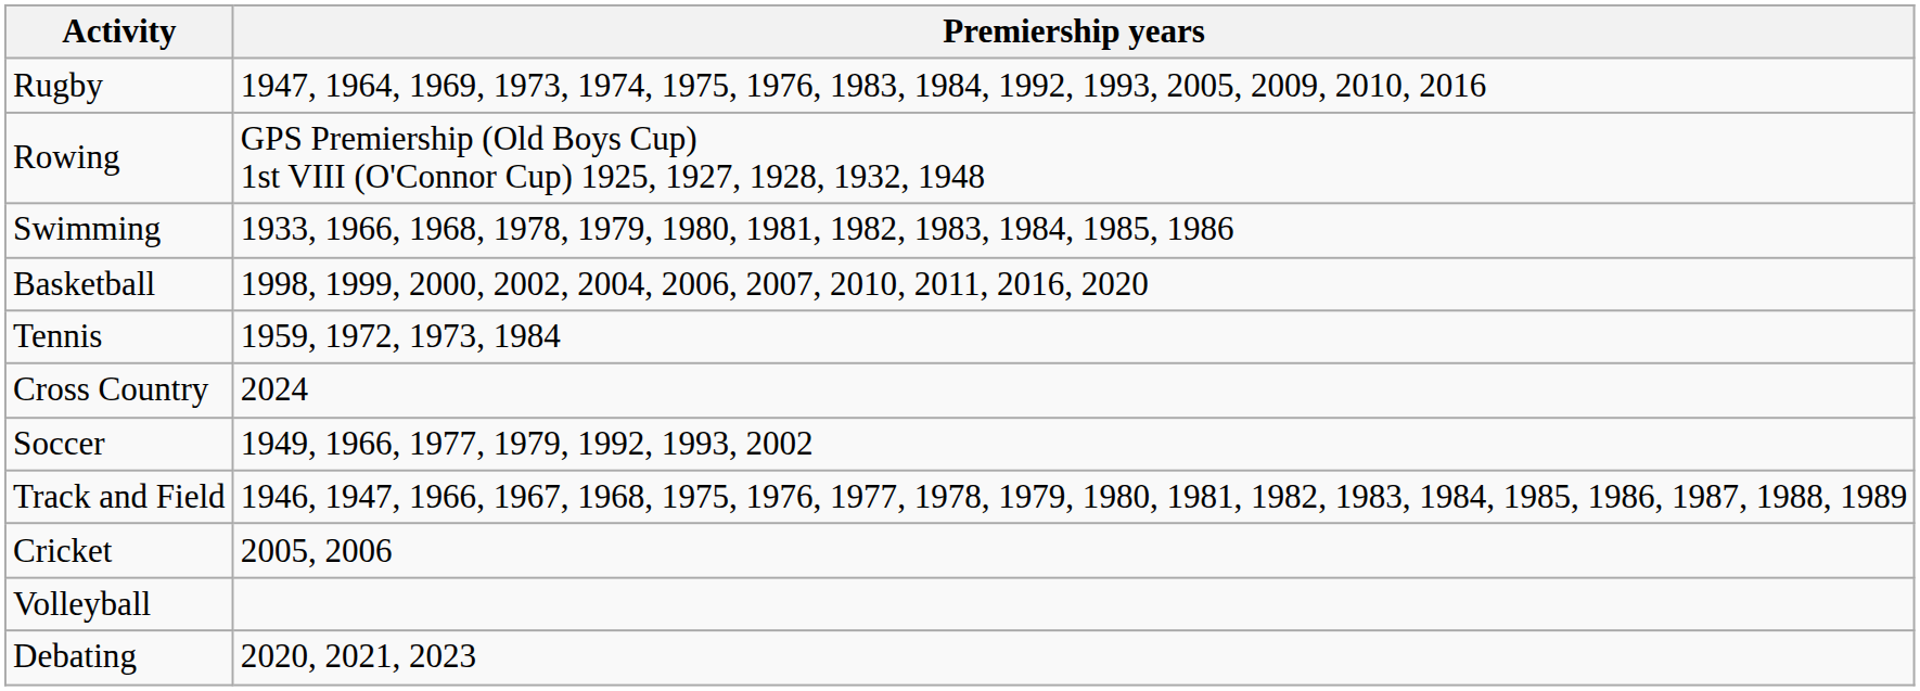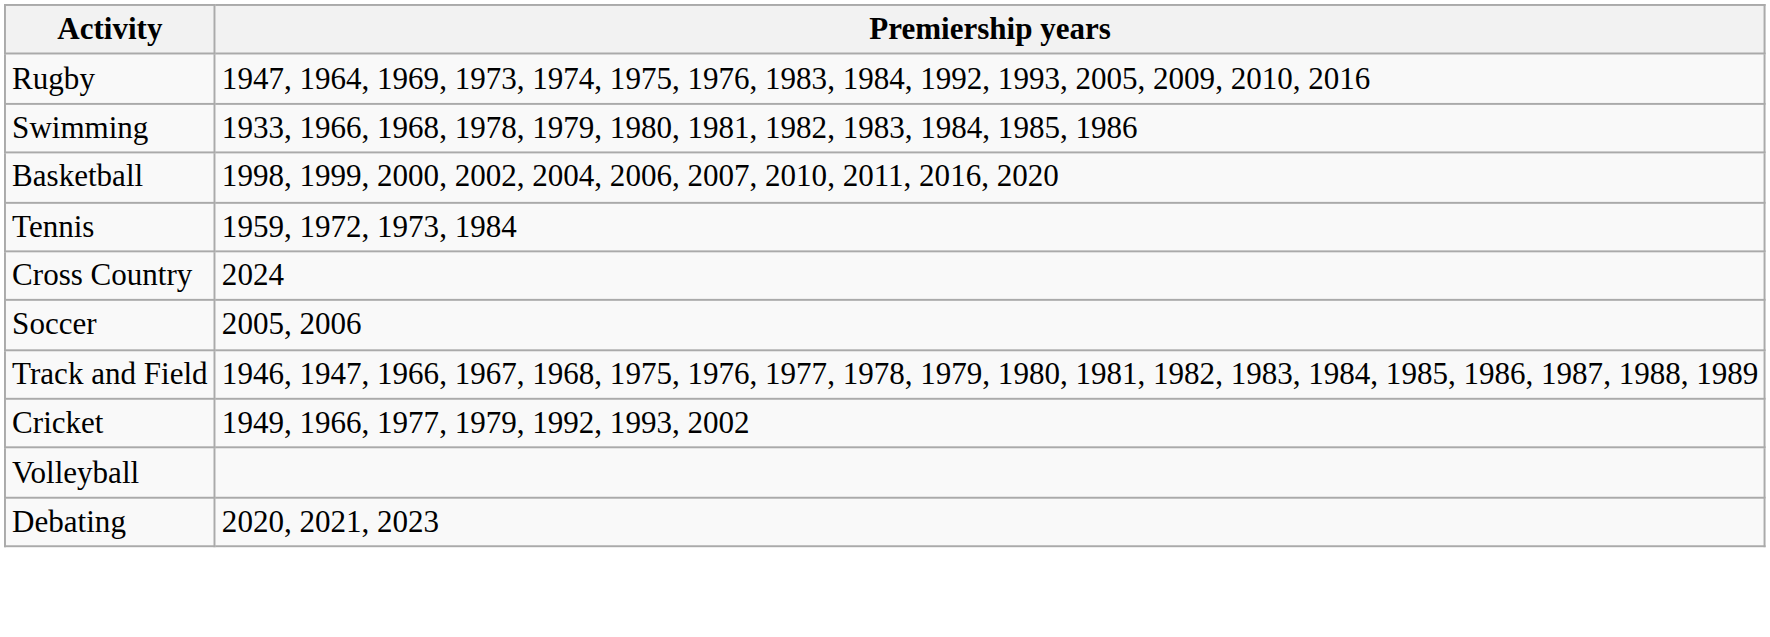- row: Rowing | GPS Premiership (Old Boys Cup) 1st VIII (O'Connor Cup) 1925, 1927, 1928, 1932, 1948
Soccer | Premiership years: 1949, 1966, 1977, 1979, 1992, 1993, 2002 -> 2005, 2006
Cricket | Premiership years: 2005, 2006 -> 1949, 1966, 1977, 1979, 1992, 1993, 2002
